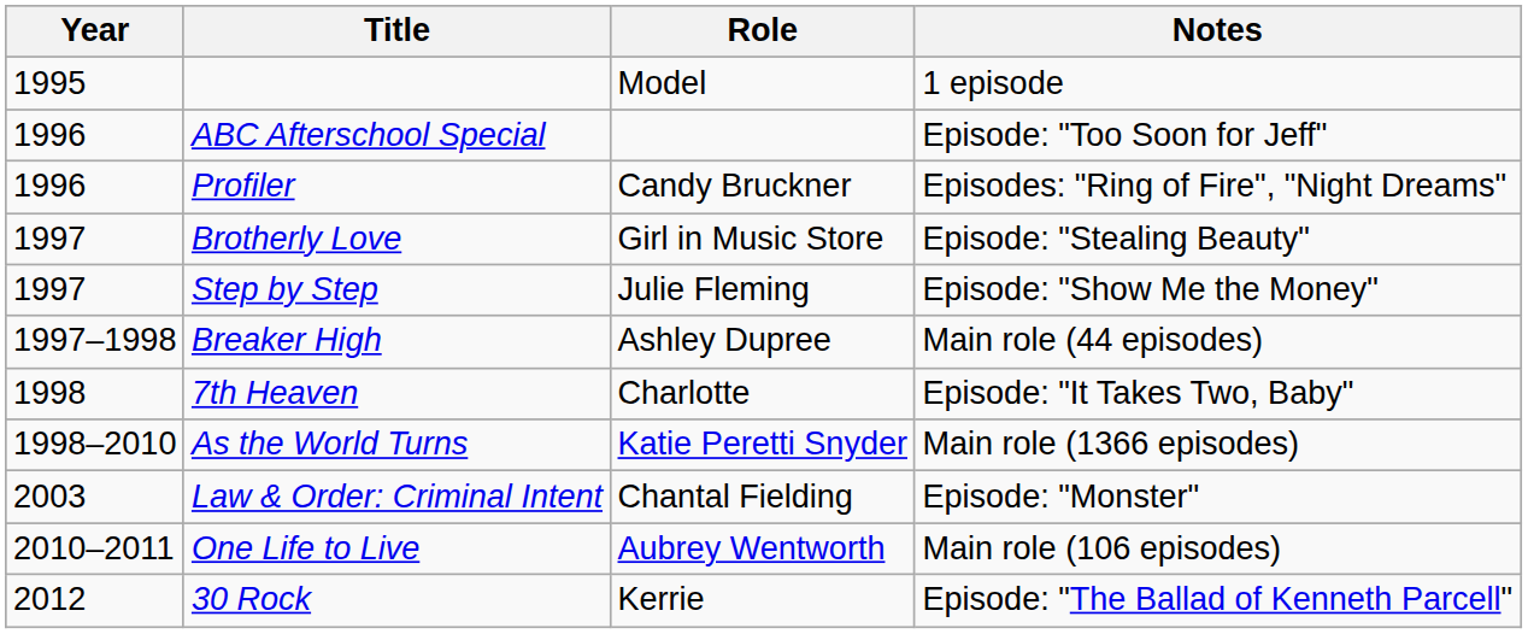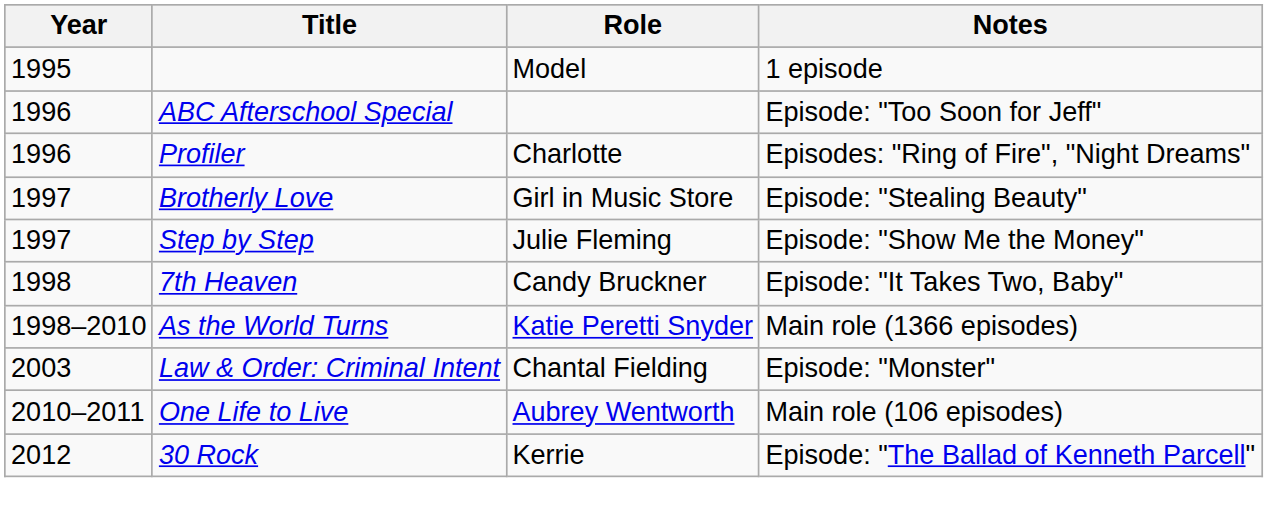Profiler | Role: Candy Bruckner -> Charlotte
- row: 1997–1998 | Breaker High | Ashley Dupree | Main role (44 episodes)
7th Heaven | Role: Charlotte -> Candy Bruckner
